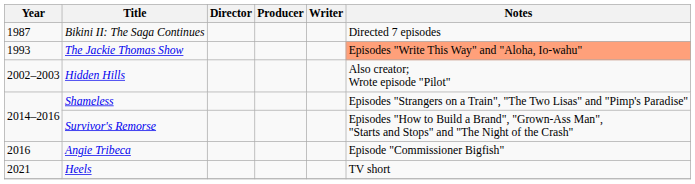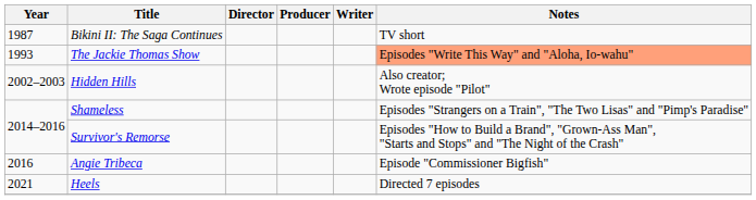Bikini II: The Saga Continues | Notes: Directed 7 episodes -> TV short
Heels | Notes: TV short -> Directed 7 episodes
